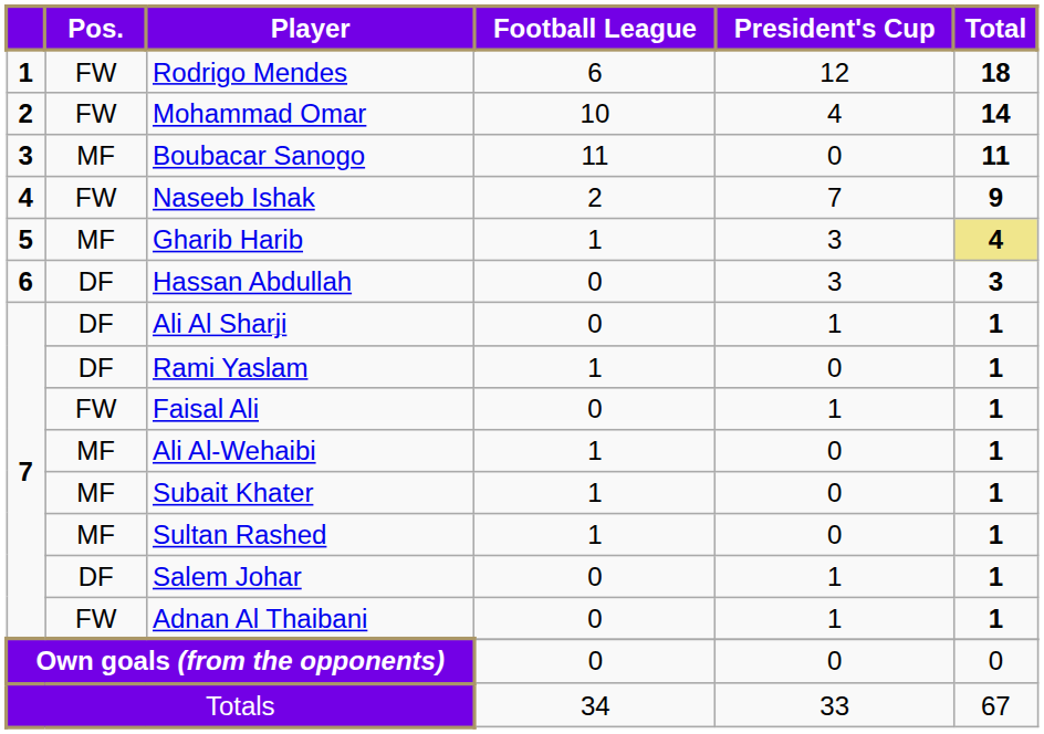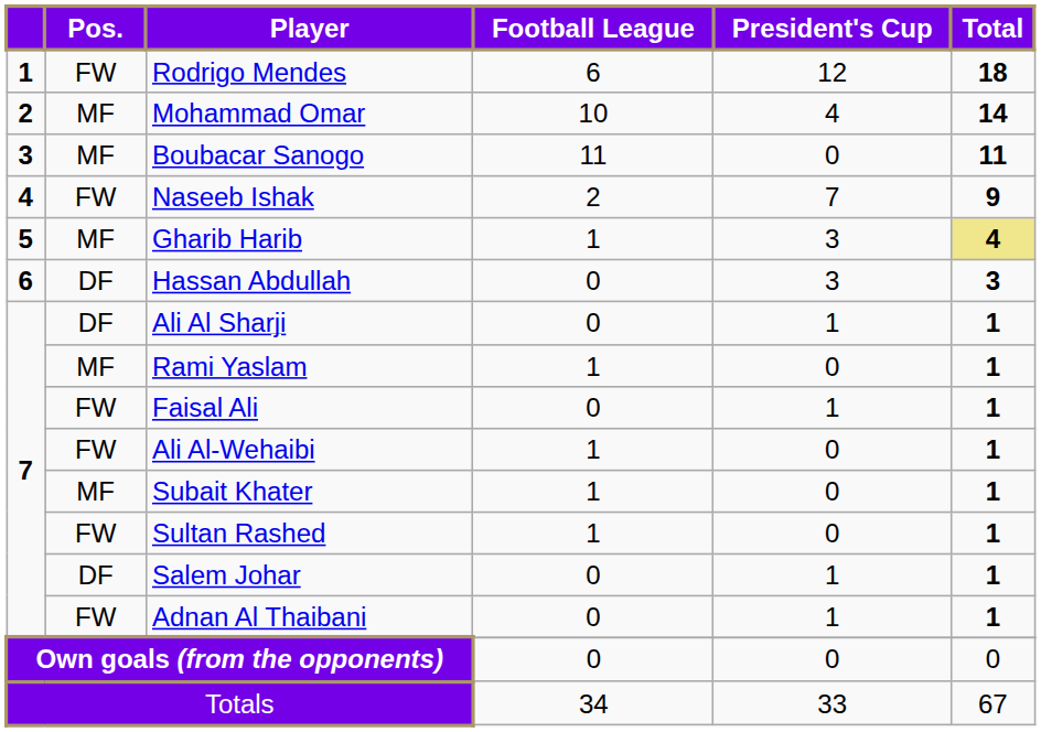Mohammad Omar | Pos.: FW -> MF
Rami Yaslam | Pos.: DF -> MF
Ali Al-Wehaibi | Pos.: MF -> FW
Sultan Rashed | Pos.: MF -> FW
